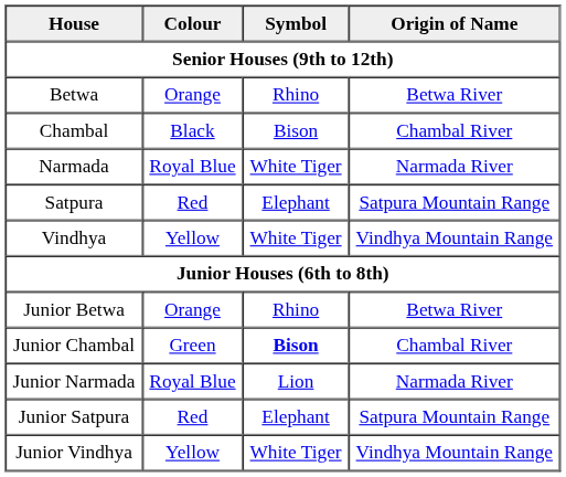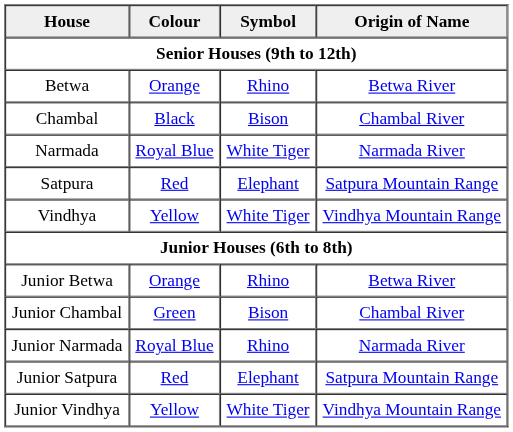Junior Chambal | Symbol: bold -> normal
Junior Narmada | Symbol: Lion -> Rhino
